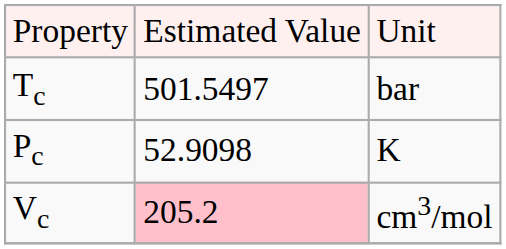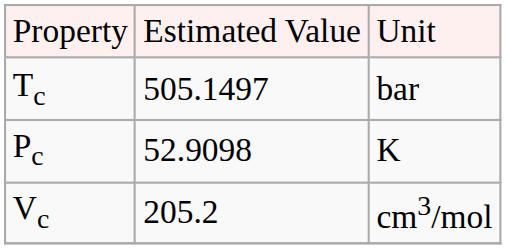Tc | column 2: 501.5497 -> 505.1497
Vc | column 2: pink background -> no background
